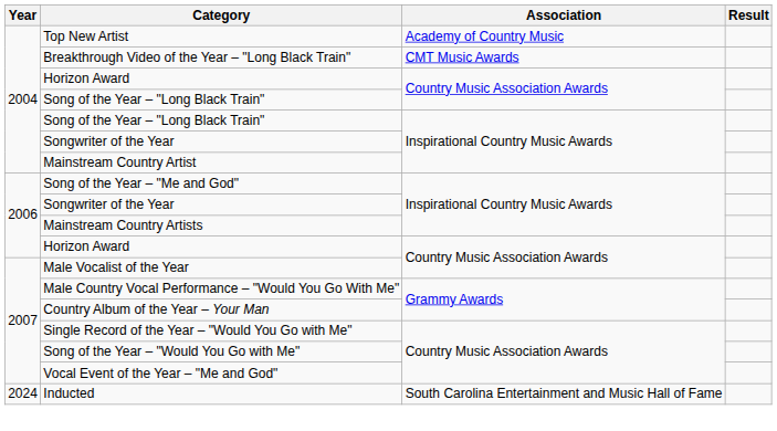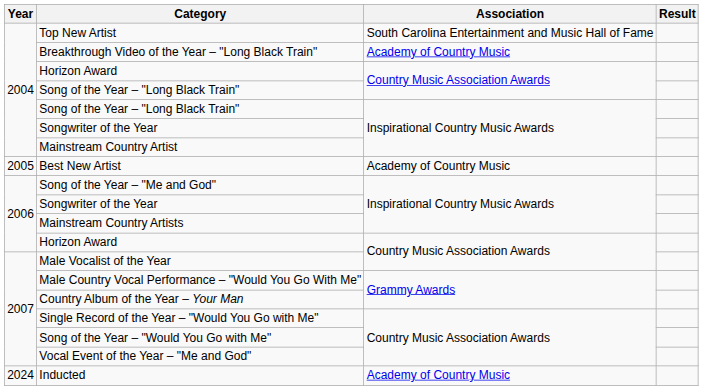Top New Artist | Association: Academy of Country Music -> South Carolina Entertainment and Music Hall of Fame
Breakthrough Video of the Year – "Long Black Train" | Association: CMT Music Awards -> Academy of Country Music
+ row: 2005 | Best New Artist | Academy of Country Music
Inducted | Association: South Carolina Entertainment and Music Hall of Fame -> Academy of Country Music
